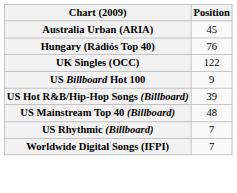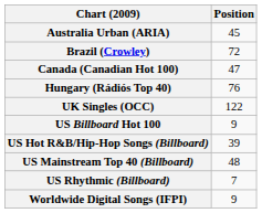+ row: Brazil (Crowley) | 72
+ row: Canada (Canadian Hot 100) | 47
Worldwide Digital Songs (IFPI) | Position: 7 -> 9
